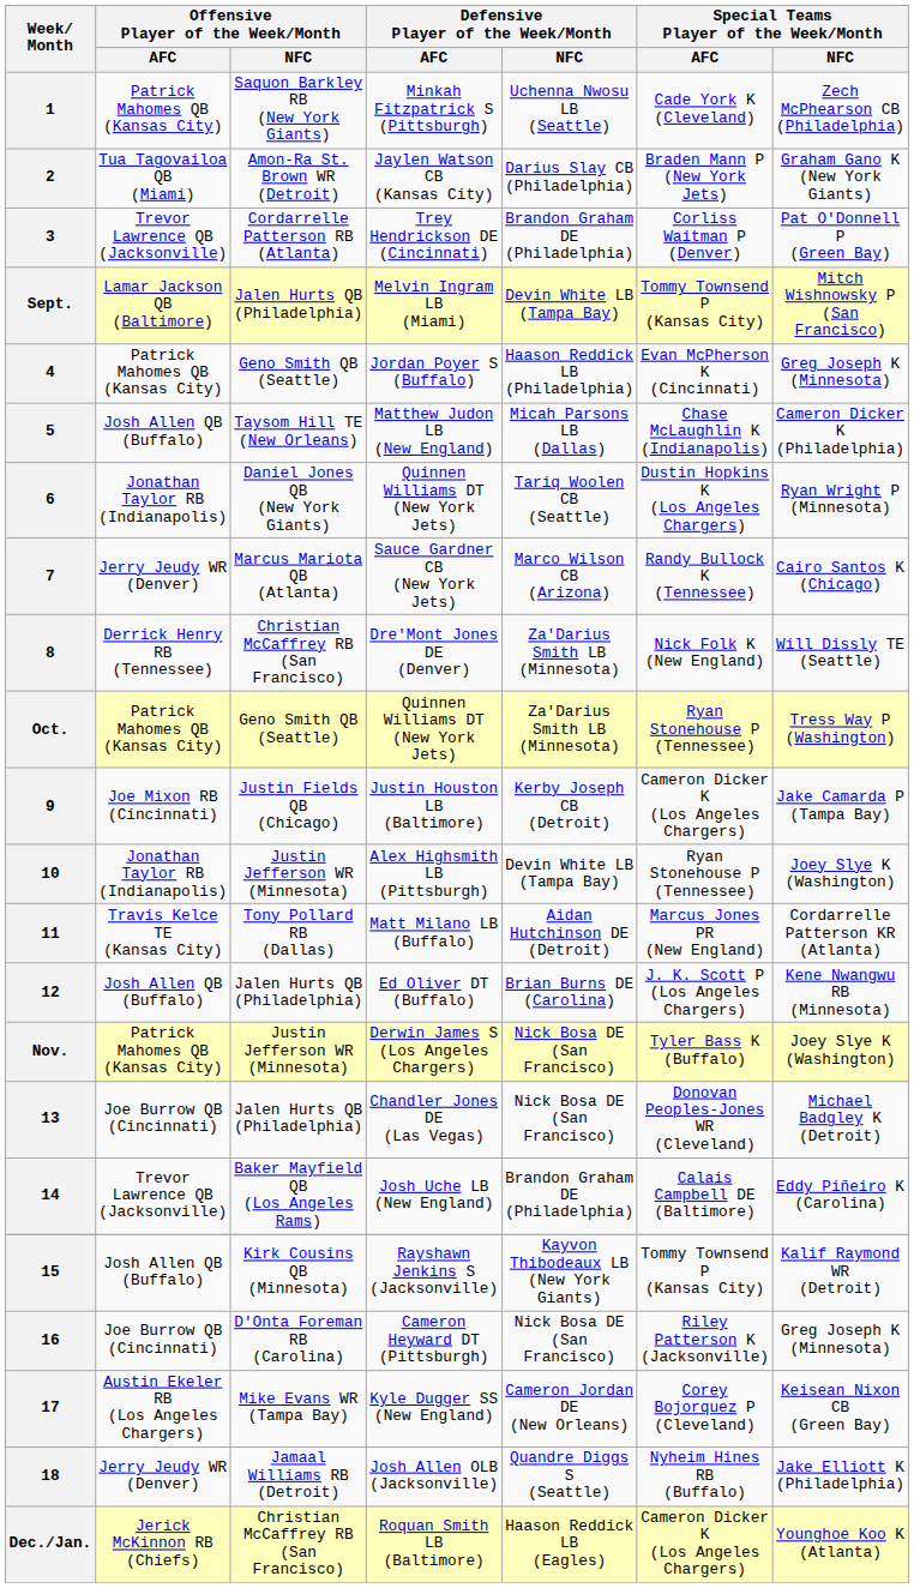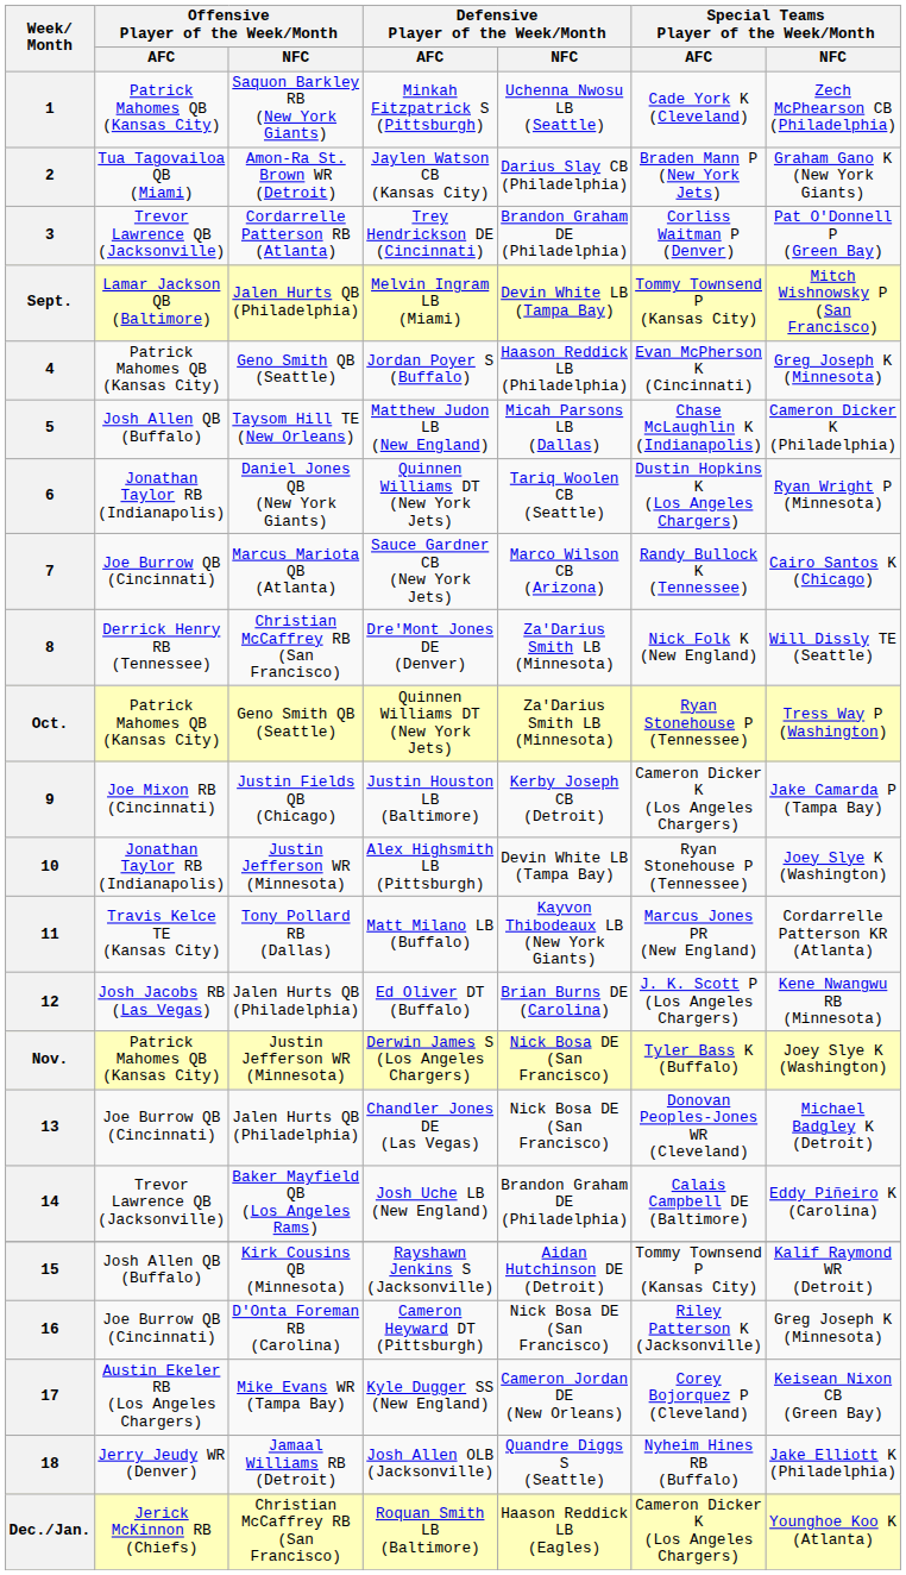7 | Offensive Player of the Week/Month / AFC: Jerry Jeudy WR (Denver) -> Joe Burrow QB (Cincinnati)
11 | Defensive Player of the Week/Month / NFC: Aidan Hutchinson DE (Detroit) -> Kayvon Thibodeaux LB (New York Giants)
12 | Offensive Player of the Week/Month / AFC: Josh Allen QB (Buffalo) -> Josh Jacobs RB (Las Vegas)
15 | Defensive Player of the Week/Month / NFC: Kayvon Thibodeaux LB (New York Giants) -> Aidan Hutchinson DE (Detroit)
